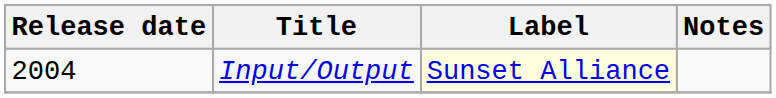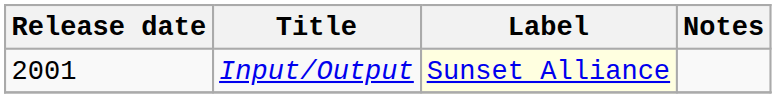Input/Output | Release date: 2004 -> 2001
